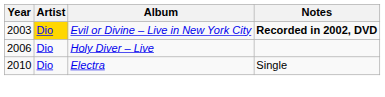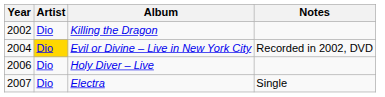+ row: 2002 | Dio | Killing the Dragon
Evil or Divine – Live in New York City | Year: 2003 -> 2004
Evil or Divine – Live in New York City | Notes: bold -> normal
Electra | Year: 2010 -> 2007
